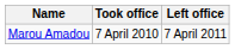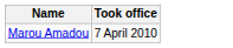- column: Left office | 7 April 2011
